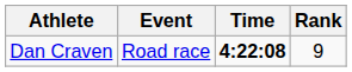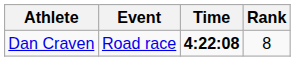Dan Craven | Rank: 9 -> 8
